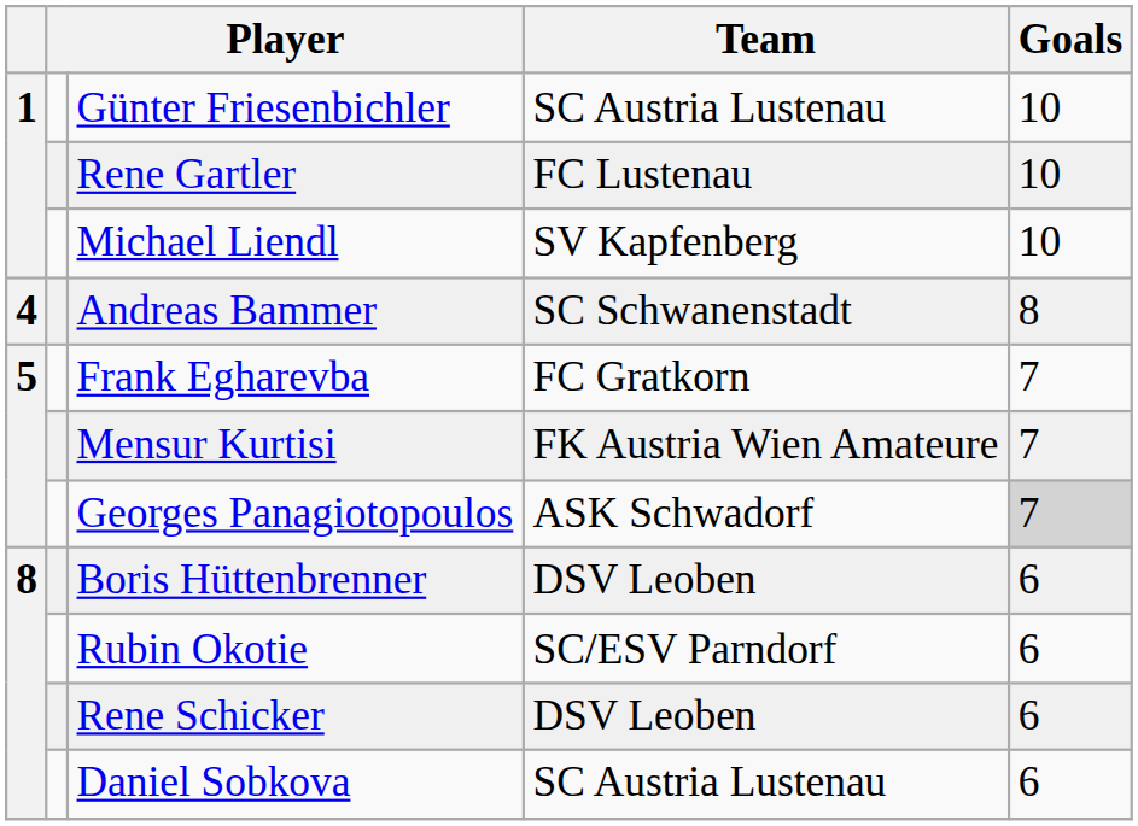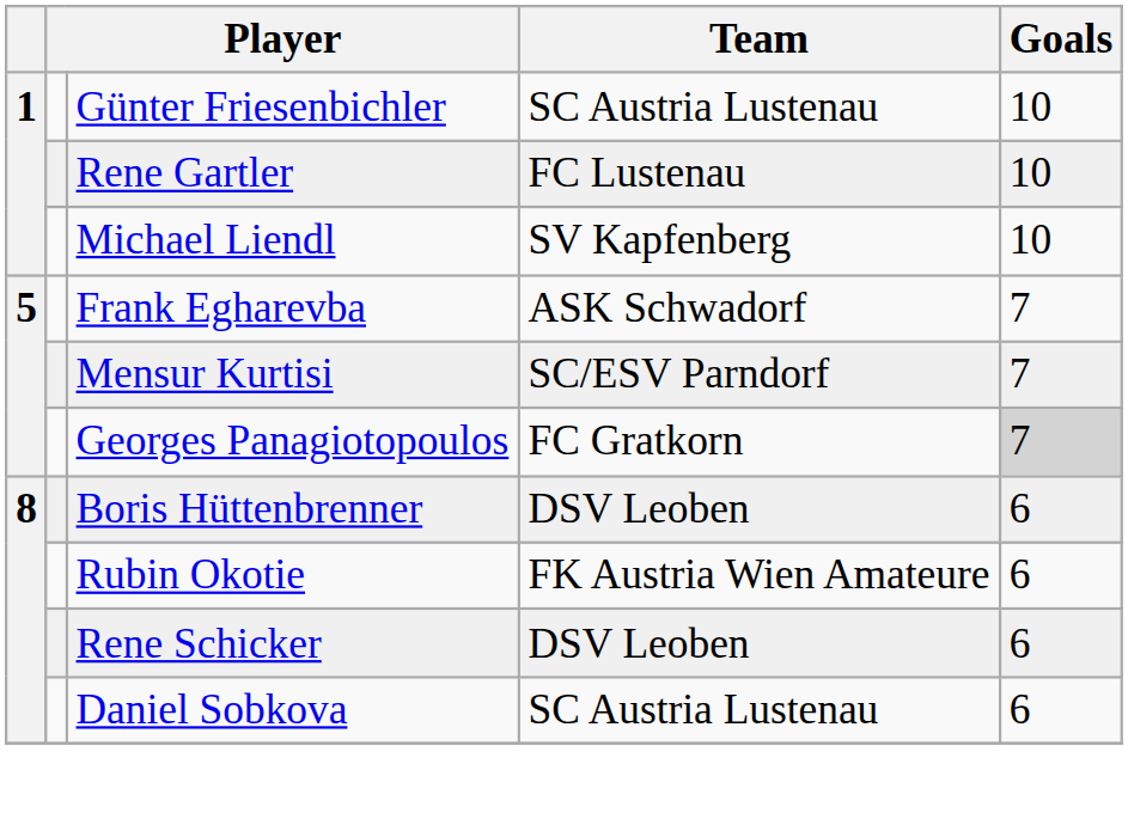- row: 4 | Andreas Bammer | SC Schwanenstadt | 8
Frank Egharevba | Team: FC Gratkorn -> ASK Schwadorf
Mensur Kurtisi | Team: FK Austria Wien Amateure -> SC/ESV Parndorf
Georges Panagiotopoulos | Team: ASK Schwadorf -> FC Gratkorn
Rubin Okotie | Team: SC/ESV Parndorf -> FK Austria Wien Amateure
